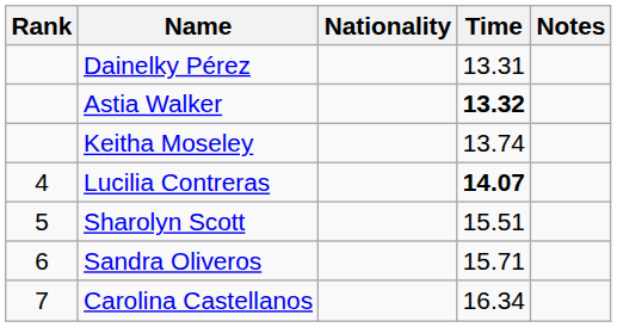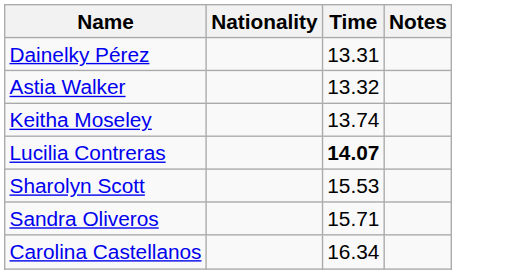- column: Rank | 4 | 5 | 6 | 7
Astia Walker | Time: bold -> normal
Sharolyn Scott | Time: 15.51 -> 15.53
